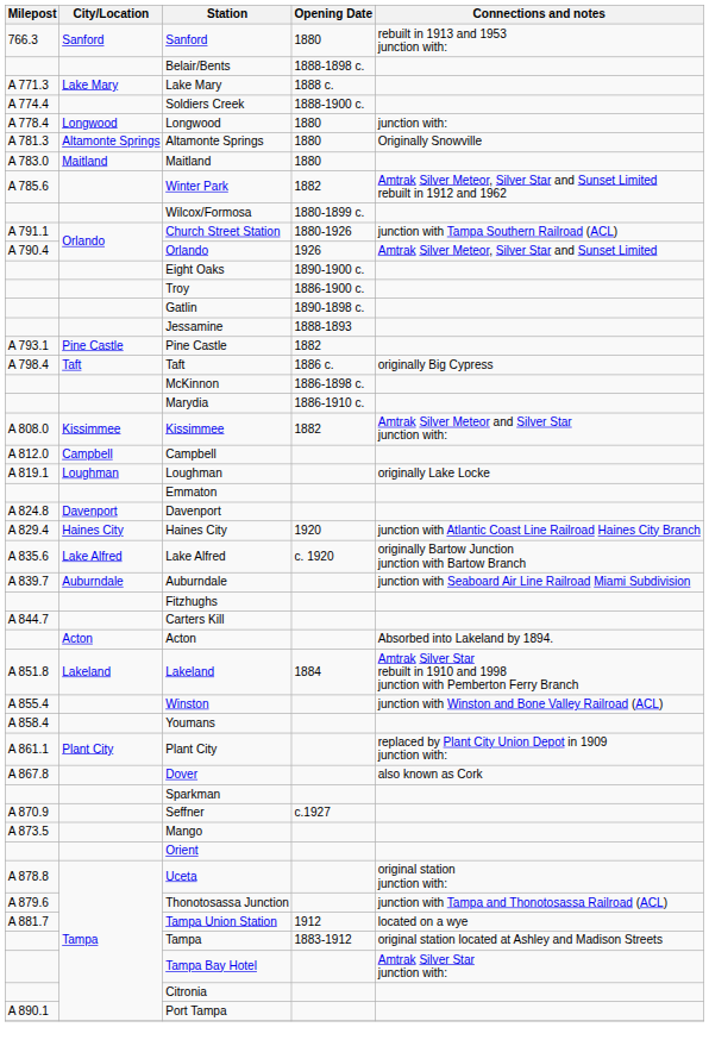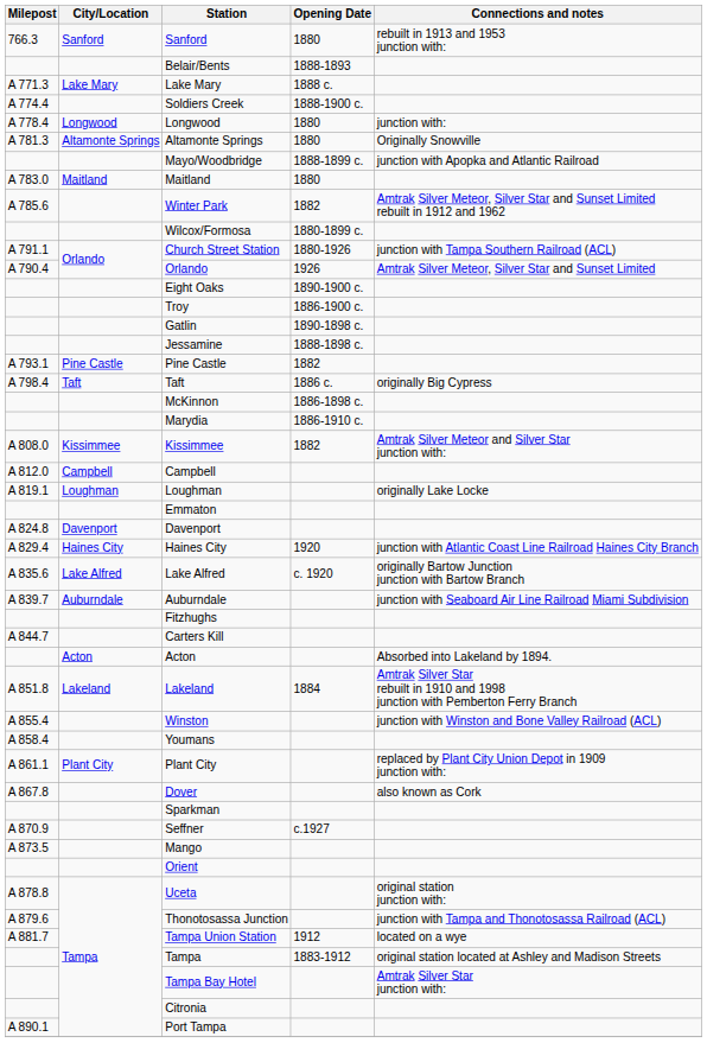Belair/Bents | Opening Date: 1888-1898 c. -> 1888-1893
+ row: Mayo/Woodbridge | 1888-1899 c. | junction with Apopka and Atlantic Railroad
Jessamine | Opening Date: 1888-1893 -> 1888-1898 c.
